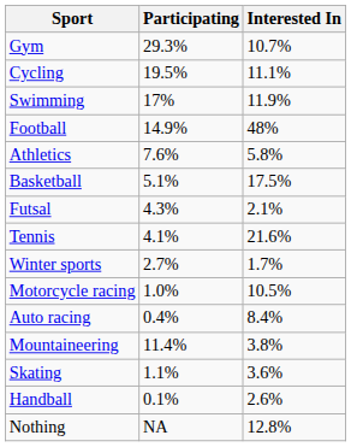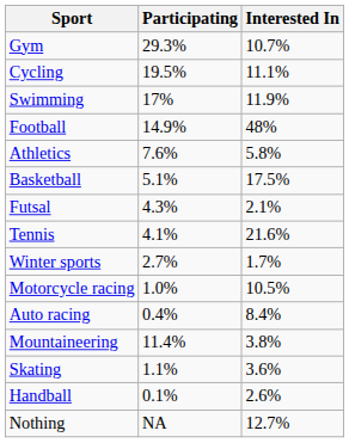Nothing | Interested In: 12.8% -> 12.7%
